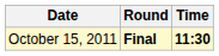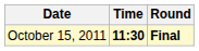columns swapped: Time <-> Round
